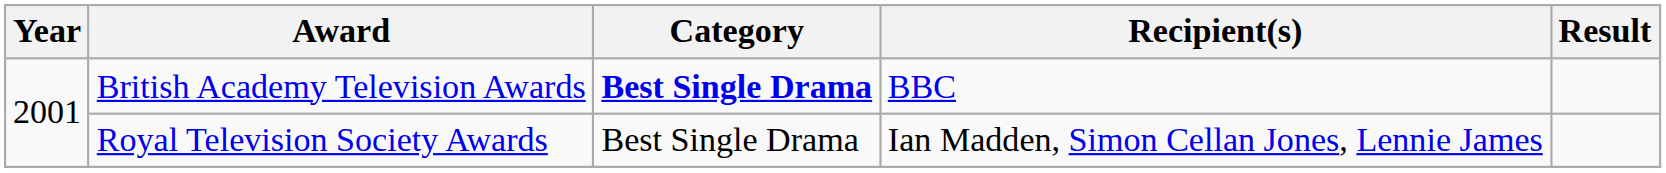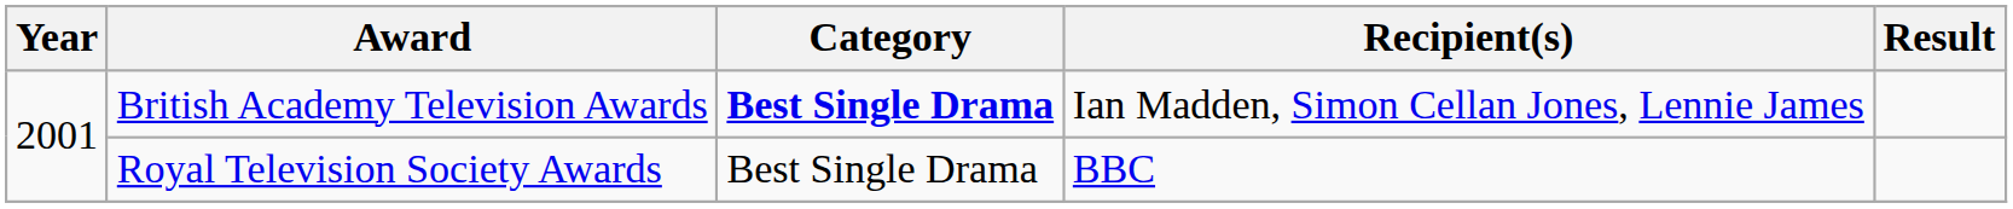British Academy Television Awards | Recipient(s): BBC -> Ian Madden, Simon Cellan Jones, Lennie James
Royal Television Society Awards | Recipient(s): Ian Madden, Simon Cellan Jones, Lennie James -> BBC
